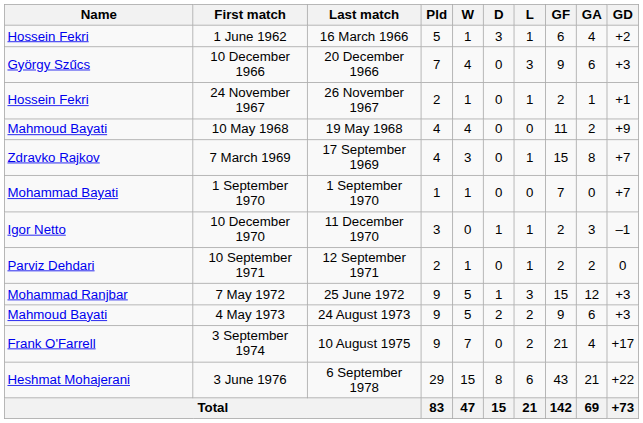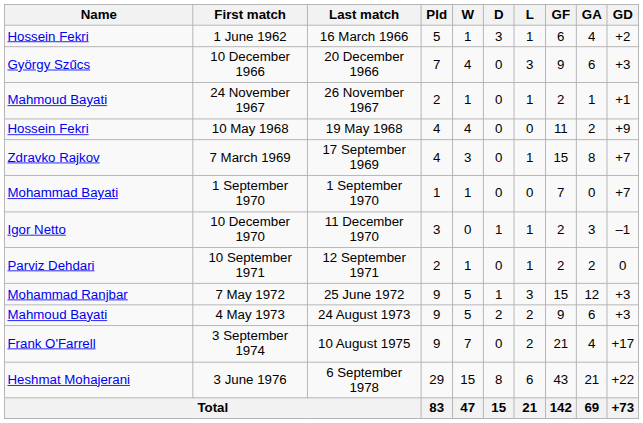24 November 1967 | Name: Hossein Fekri -> Mahmoud Bayati
10 May 1968 | Name: Mahmoud Bayati -> Hossein Fekri
